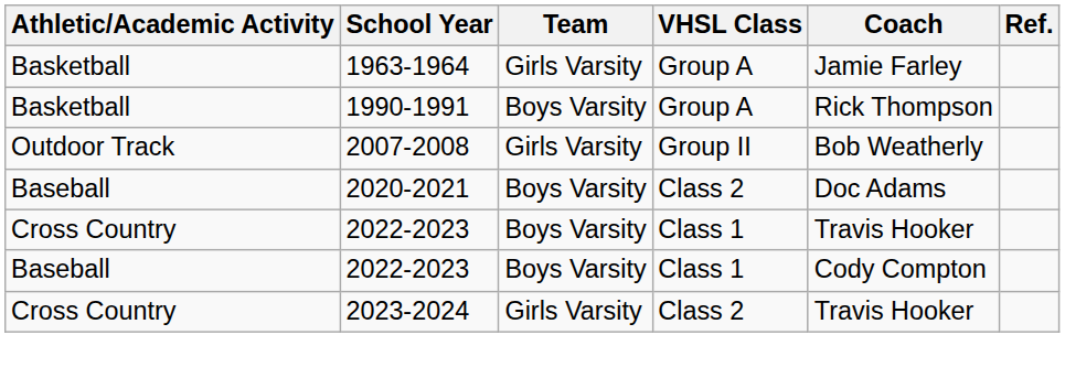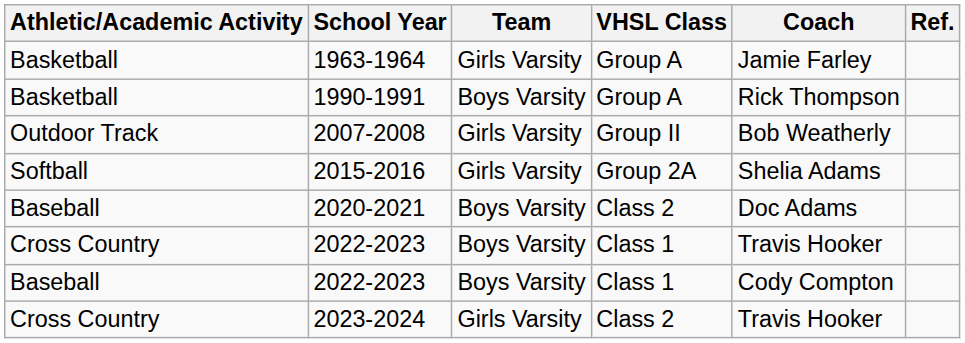+ row: Softball | 2015-2016 | Girls Varsity | Group 2A | Shelia Adams
